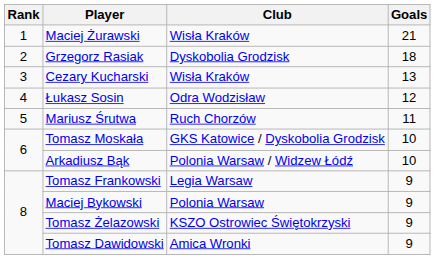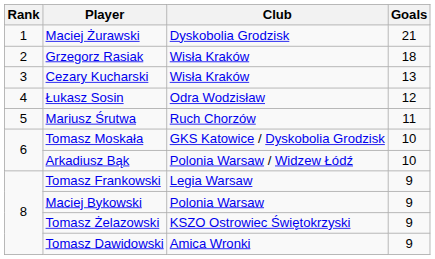Maciej Żurawski | Club: Wisła Kraków -> Dyskobolia Grodzisk
Grzegorz Rasiak | Club: Dyskobolia Grodzisk -> Wisła Kraków
